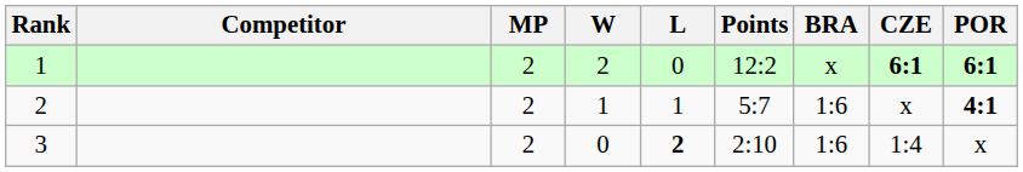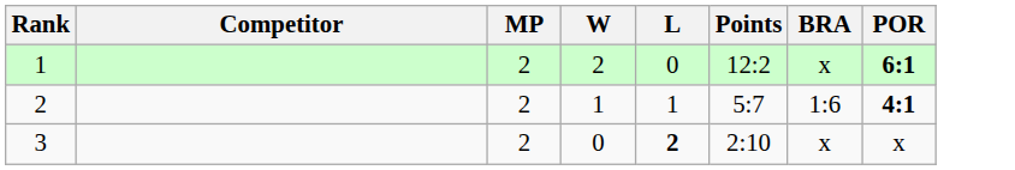- column: CZE | 6:1 | x | 1:4
3 | BRA: 1:6 -> x
